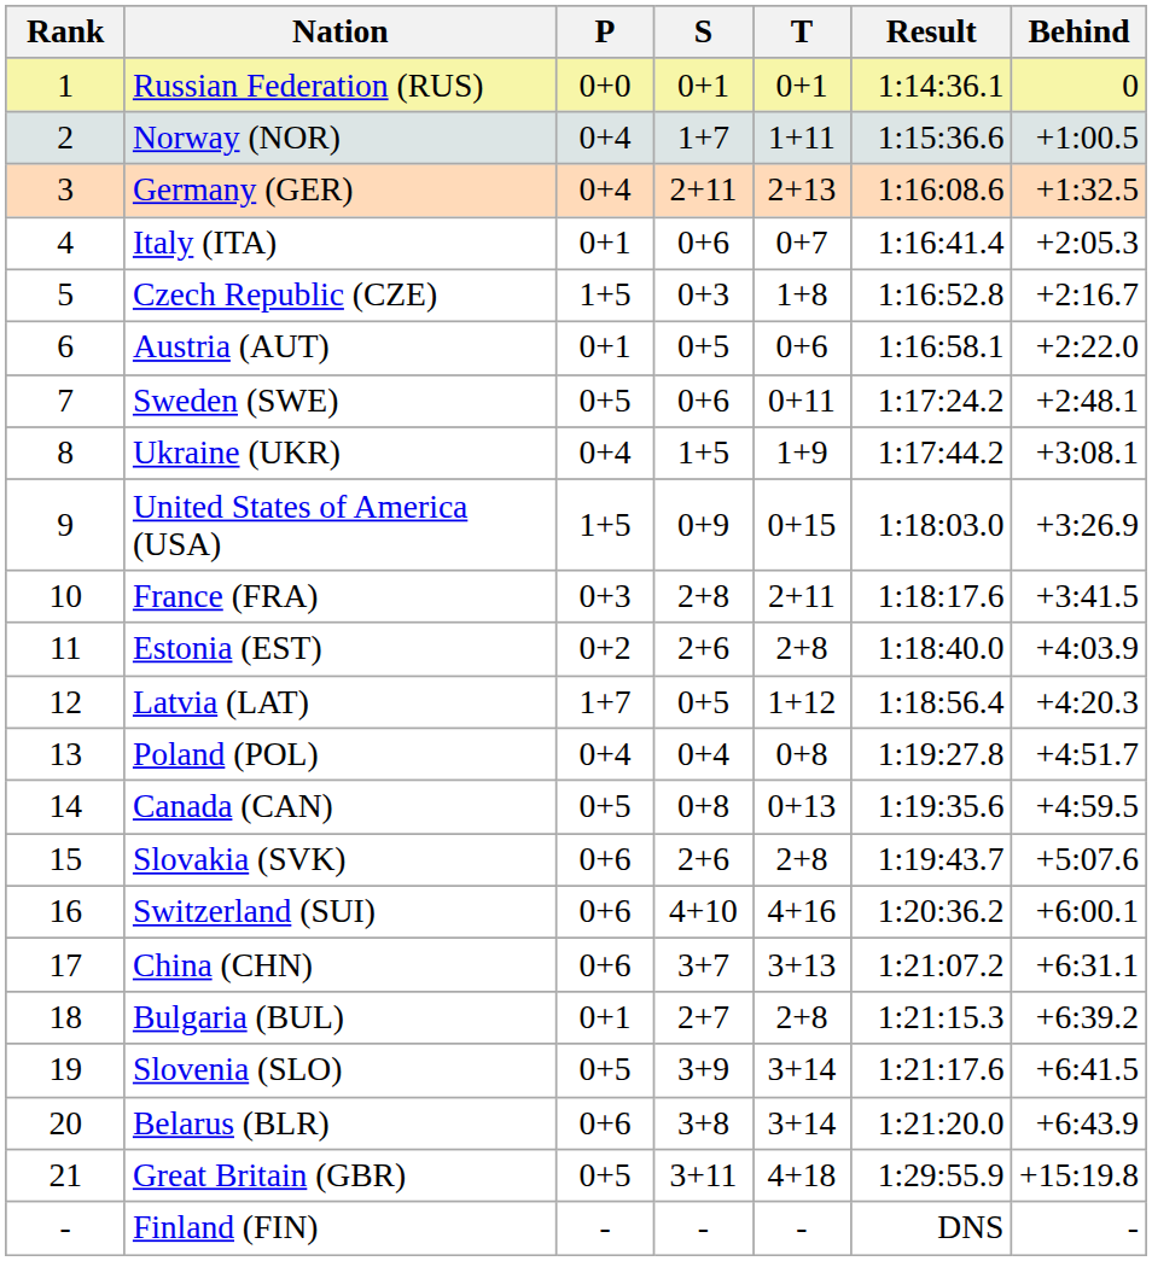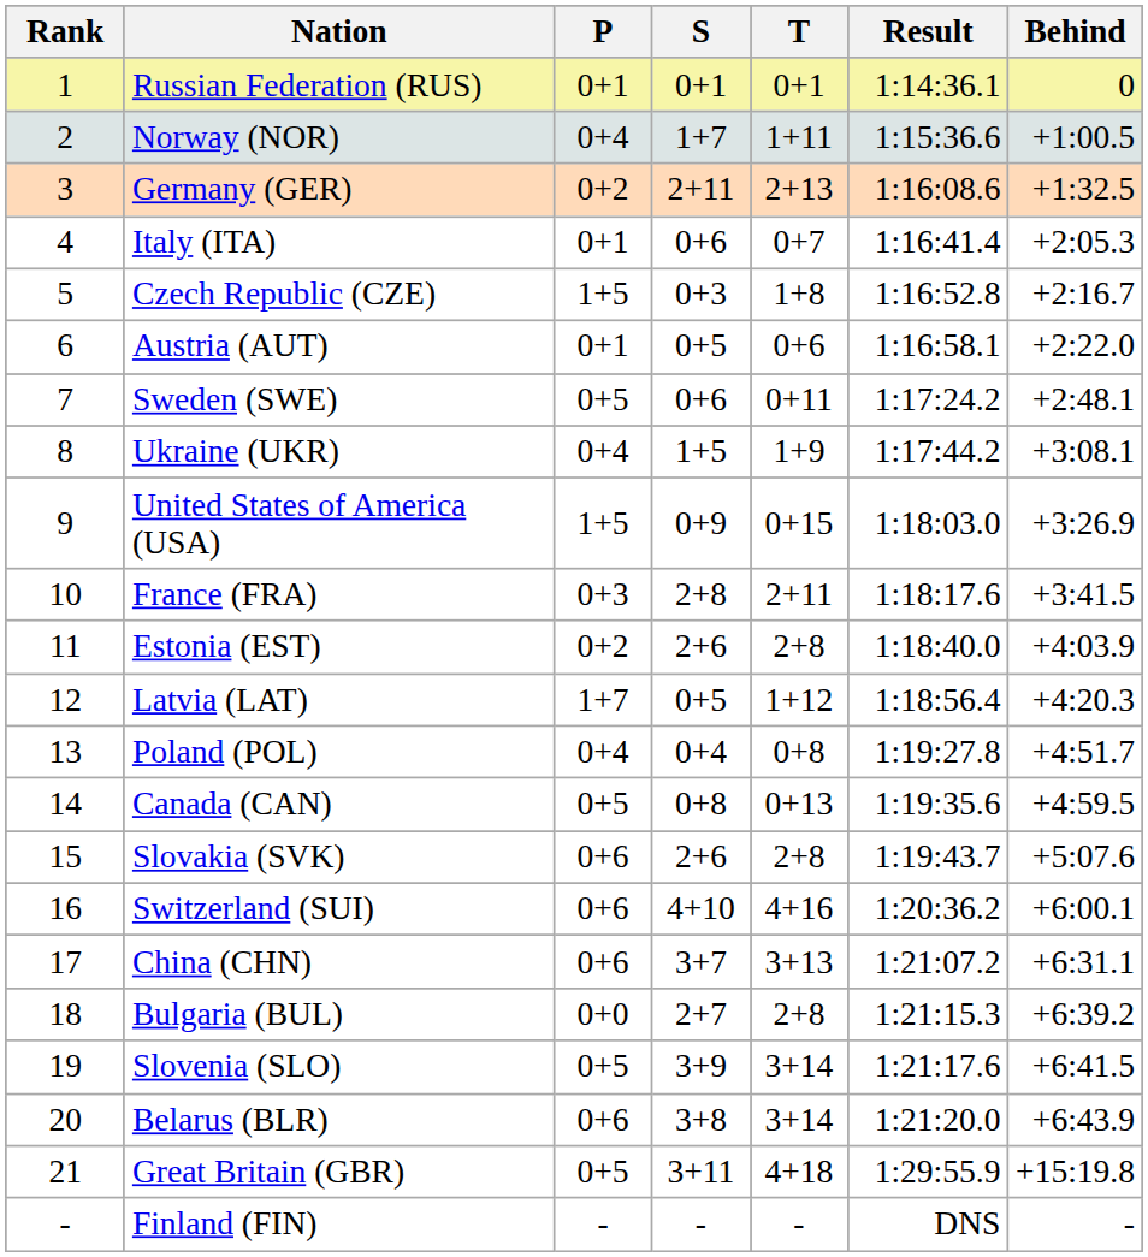Russian Federation (RUS) | P: 0+0 -> 0+1
Germany (GER) | P: 0+4 -> 0+2
Bulgaria (BUL) | P: 0+1 -> 0+0
